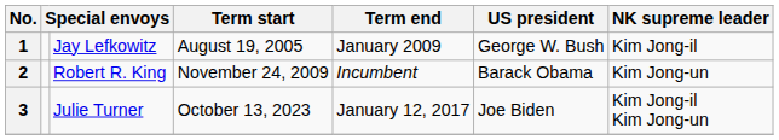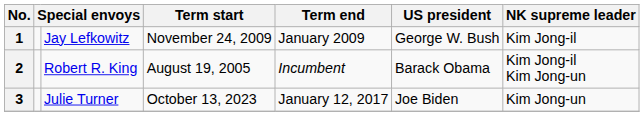1 | Term start: August 19, 2005 -> November 24, 2009
2 | Term start: November 24, 2009 -> August 19, 2005
2 | NK supreme leader: Kim Jong-un -> Kim Jong-il Kim Jong-un
3 | NK supreme leader: Kim Jong-il Kim Jong-un -> Kim Jong-un
